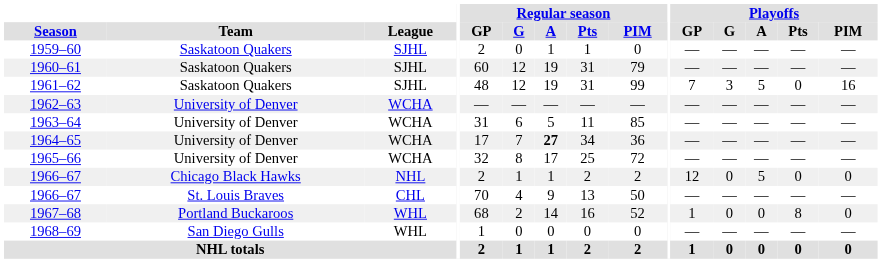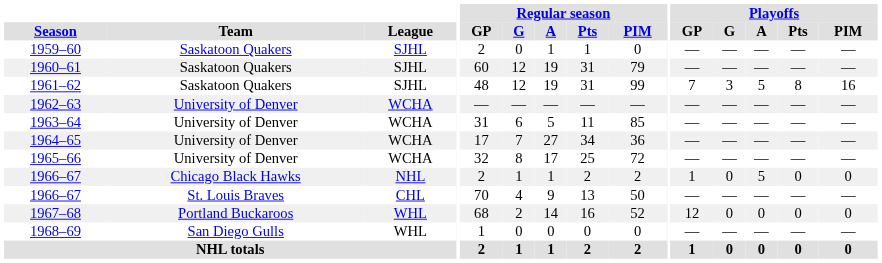1961–62 | Playoffs / Pts: 0 -> 8
1964–65 | Regular season / A: bold -> normal
1966–67 / Chicago Black Hawks | Playoffs / GP: 12 -> 1
1967–68 | Playoffs / GP: 1 -> 12
1967–68 | Playoffs / Pts: 8 -> 0
